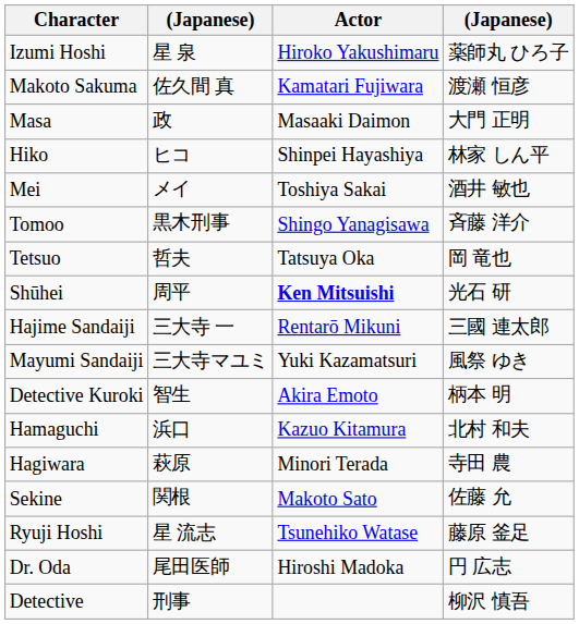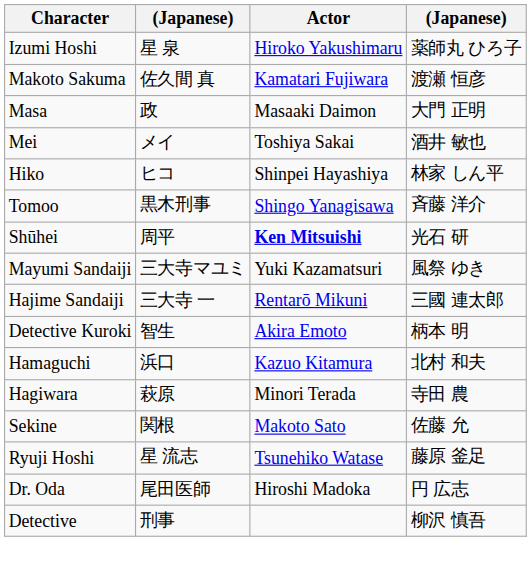rows swapped: Hiko <-> Mei
- row: Tetsuo | 哲夫 | Tatsuya Oka | 岡 竜也
rows swapped: Mayumi Sandaiji <-> Hajime Sandaiji
